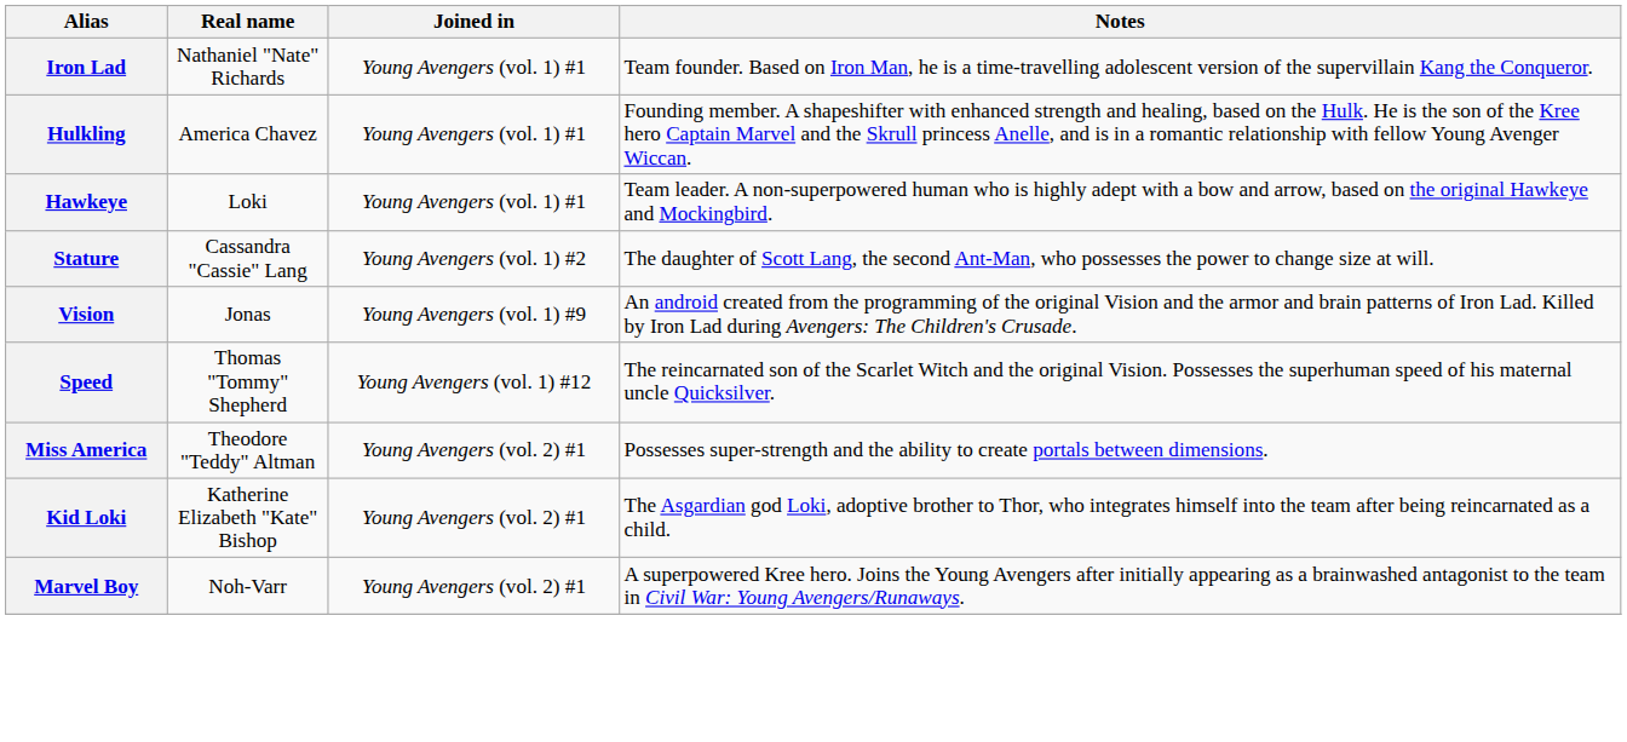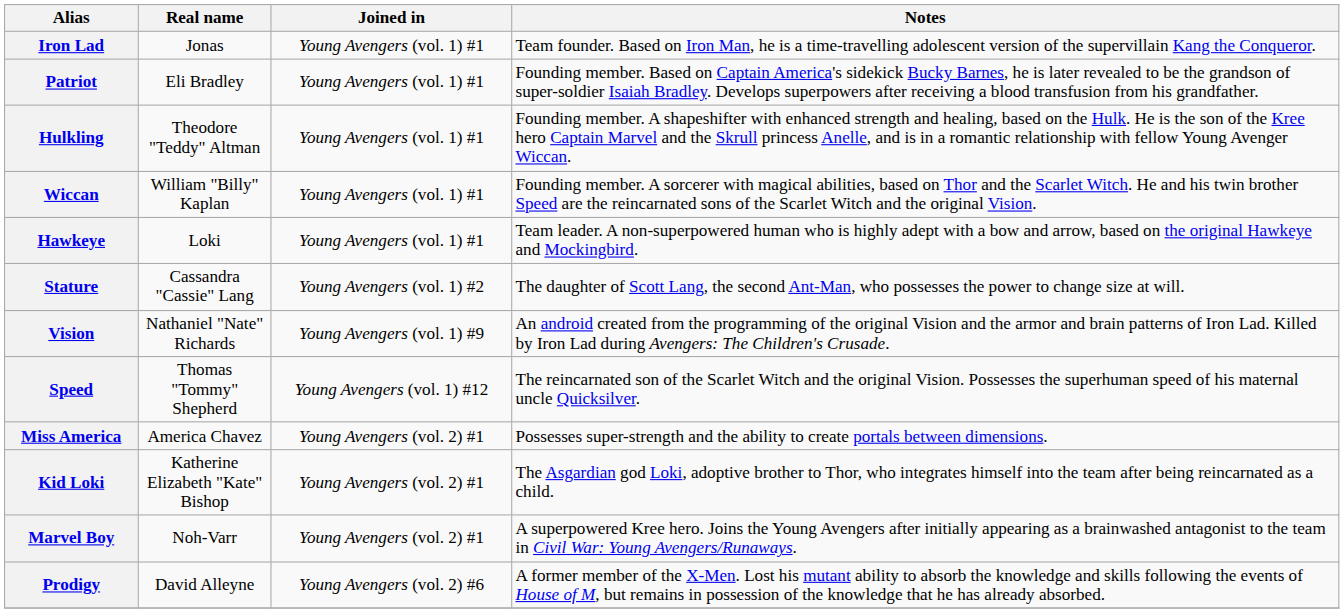Iron Lad | Real name: Nathaniel "Nate" Richards -> Jonas
+ row: Patriot | Eli Bradley | Young Avengers (vol. 1) #1 | Founding member. Based on Captain America's sidekick Bucky Barnes, he is later revealed to be the grandson of super-soldier Isaiah Bradley. Develops superpowers after receiving a blood transfusion from his grandfather.
Hulkling | Real name: America Chavez -> Theodore "Teddy" Altman
+ row: Wiccan | William "Billy" Kaplan | Young Avengers (vol. 1) #1 | Founding member. A sorcerer with magical abilities, based on Thor and the Scarlet Witch. He and his twin brother Speed are the reincarnated sons of the Scarlet Witch and the original Vision.
Vision | Real name: Jonas -> Nathaniel "Nate" Richards
Miss America | Real name: Theodore "Teddy" Altman -> America Chavez
+ row: Prodigy | David Alleyne | Young Avengers (vol. 2) #6 | A former member of the X-Men. Lost his mutant ability to absorb the knowledge and skills following the events of House of M, but remains in possession of the knowledge that he has already absorbed.
